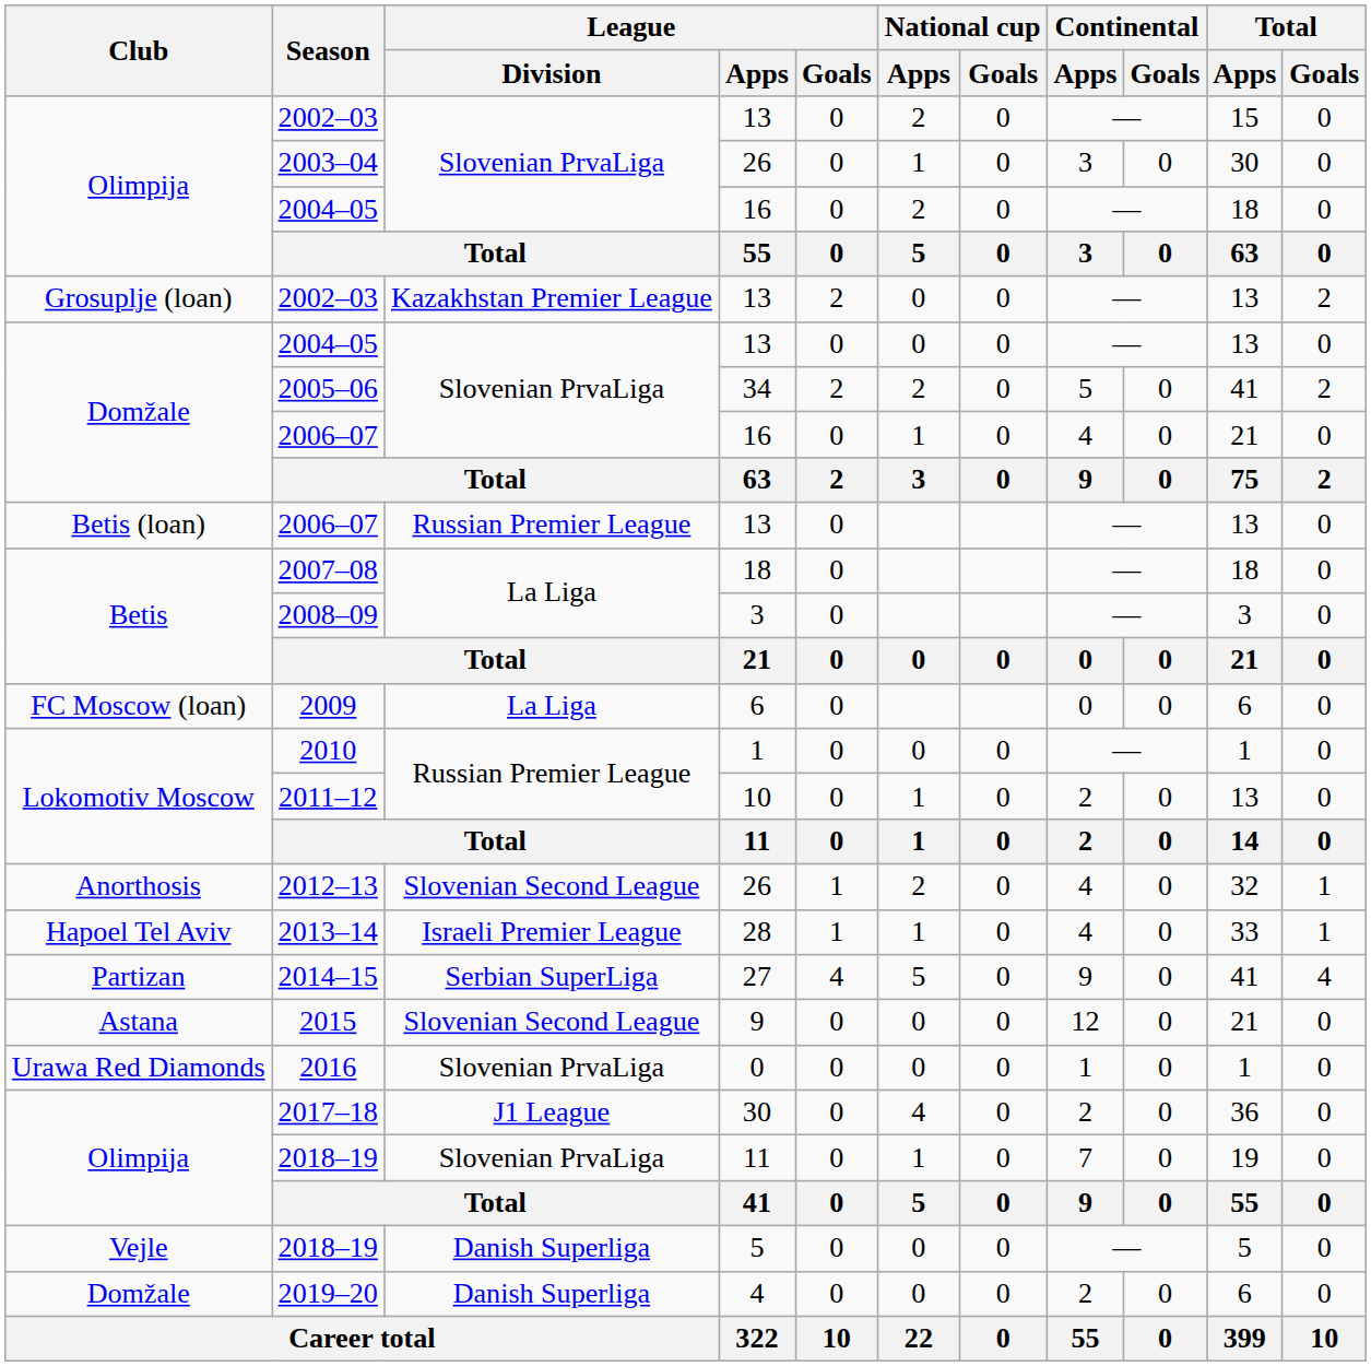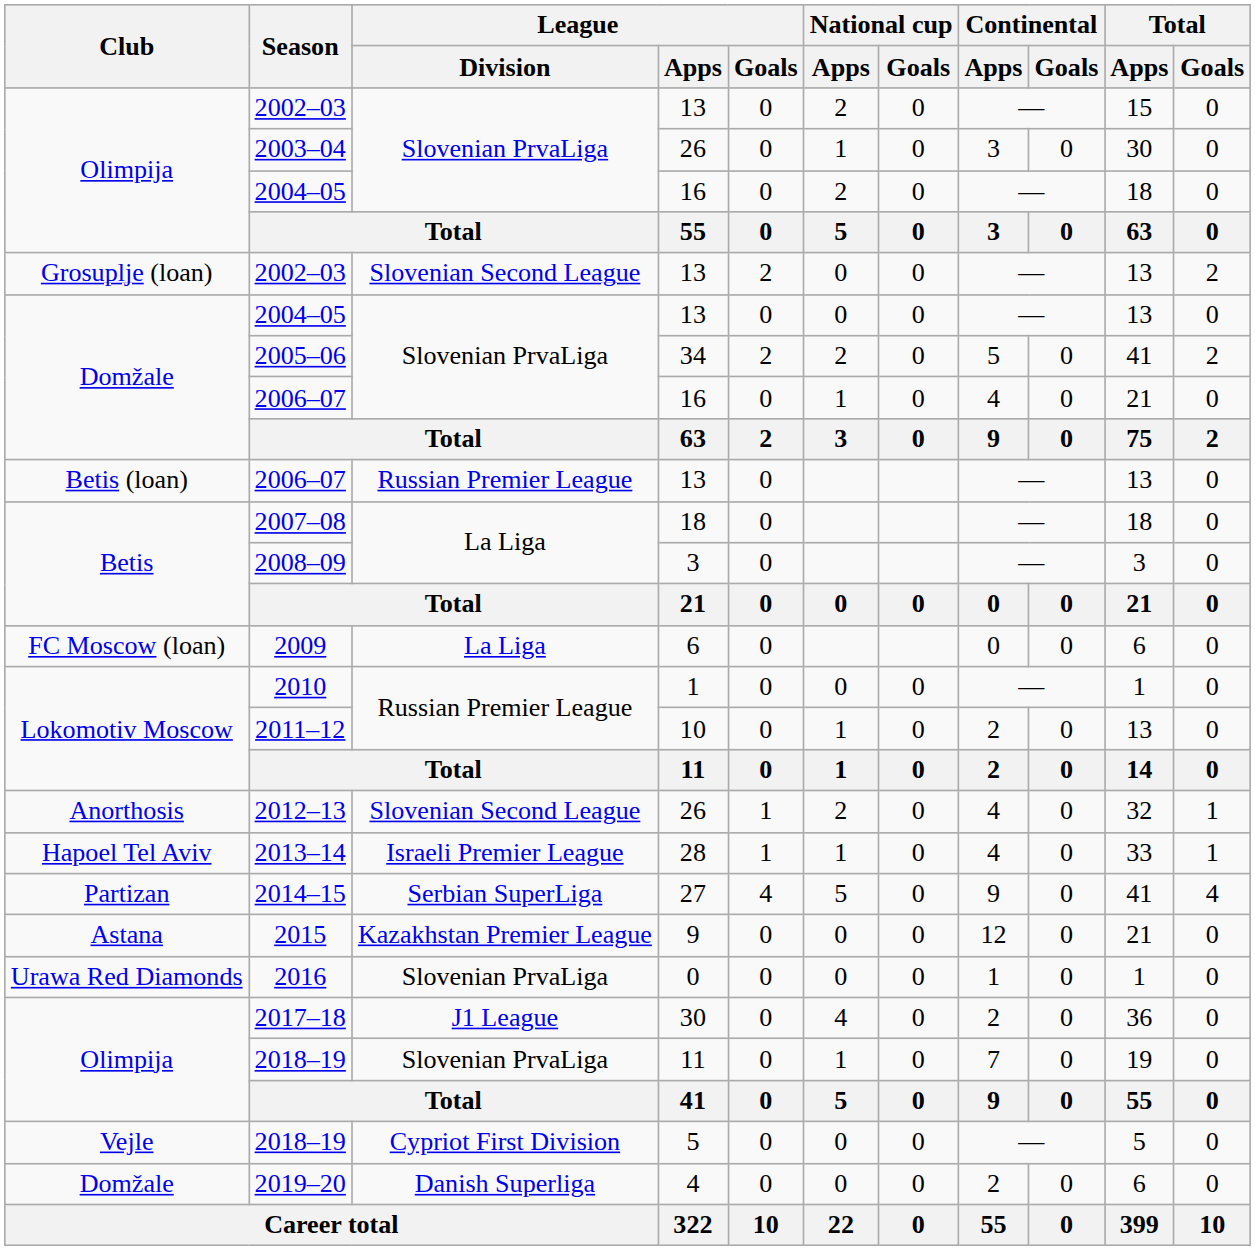Grosuplje (loan) / 2002–03 | League / Division: Kazakhstan Premier League -> Slovenian Second League
2015 | League / Division: Slovenian Second League -> Kazakhstan Premier League
Vejle / 2018–19 | League / Division: Danish Superliga -> Cypriot First Division
